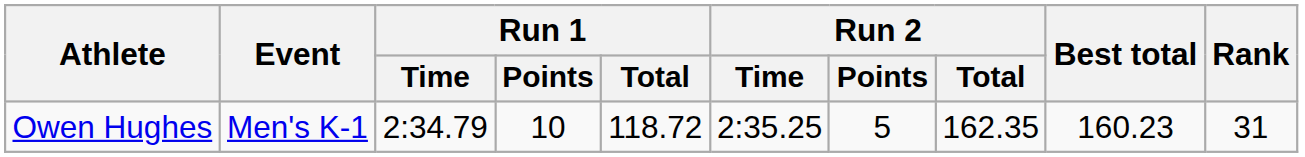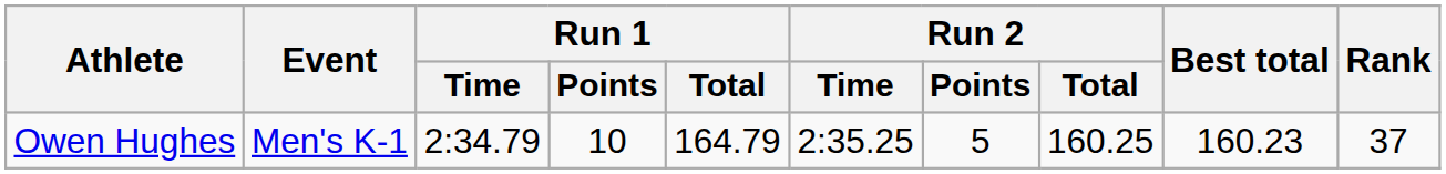Owen Hughes | Run 1 / Total: 118.72 -> 164.79
Owen Hughes | Run 2 / Total: 162.35 -> 160.25
Owen Hughes | Rank: 31 -> 37
